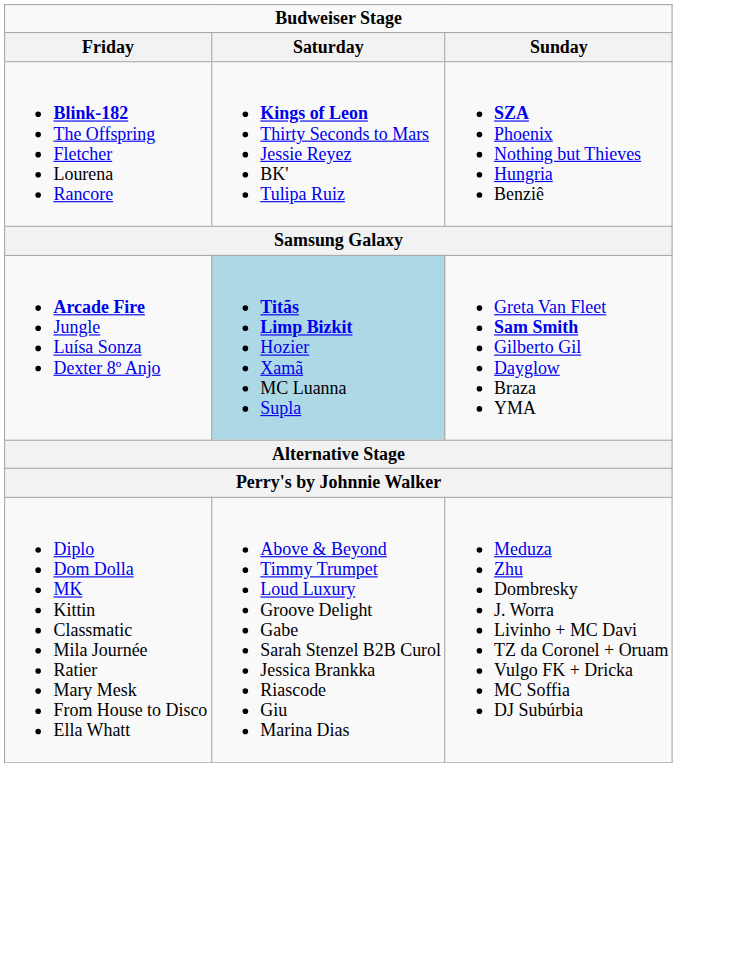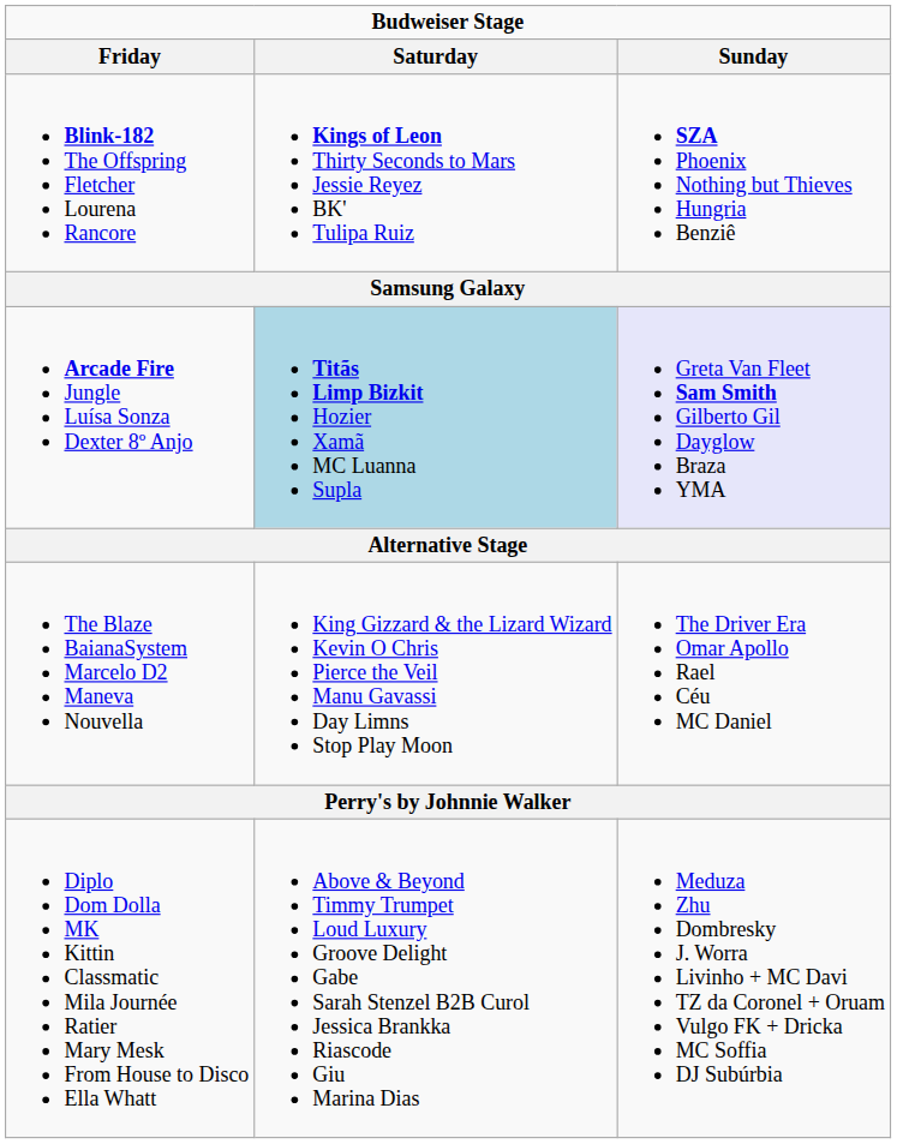Arcade Fire Jungle Luísa Sonza Dexter 8º Anjo | Sunday: no background -> lavender background
+ row: The Blaze BaianaSystem Marcelo D2 Maneva Nouvella | King Gizzard & the Lizard Wizard Kevin O Chris Pierce the Veil Manu Gavassi Day Limns Stop Play Moon | The Driver Era Omar Apollo Rael Céu MC Daniel
